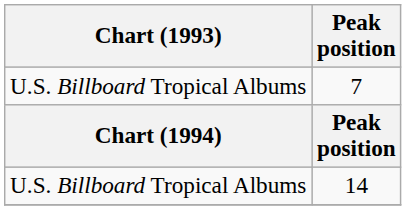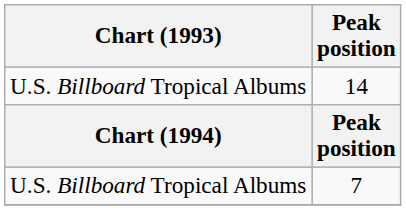rows swapped: 14 <-> 7
